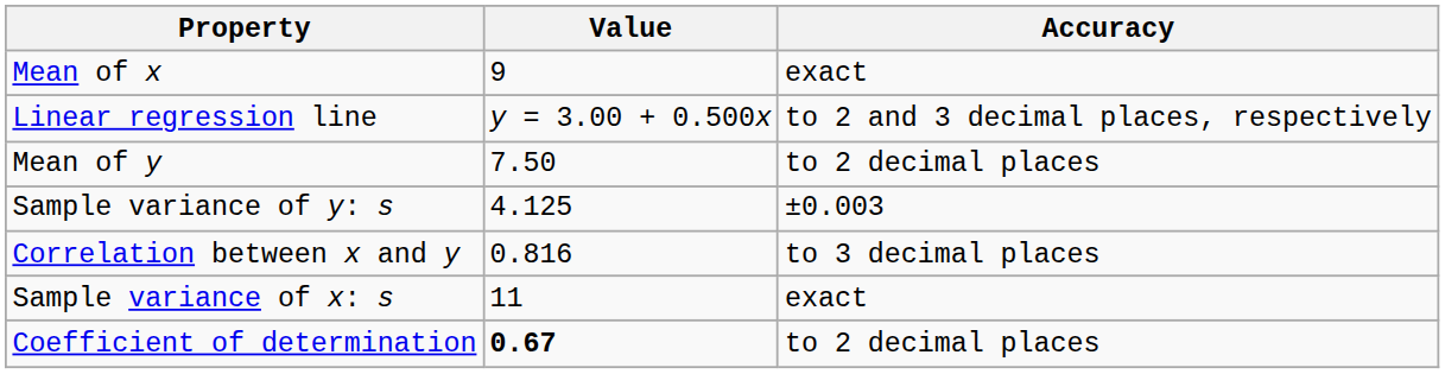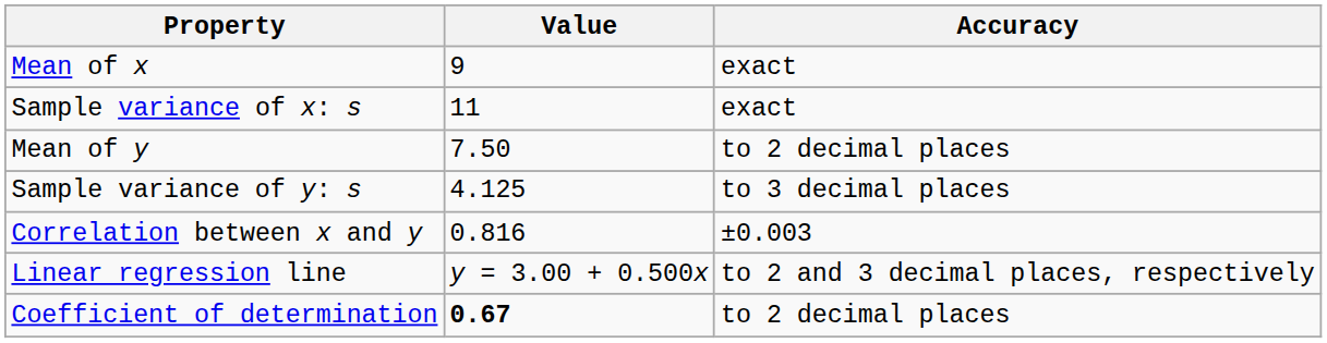rows swapped: Sample variance of x: s <-> Linear regression line
Sample variance of y: s | Accuracy: ±0.003 -> to 3 decimal places
Correlation between x and y | Accuracy: to 3 decimal places -> ±0.003
